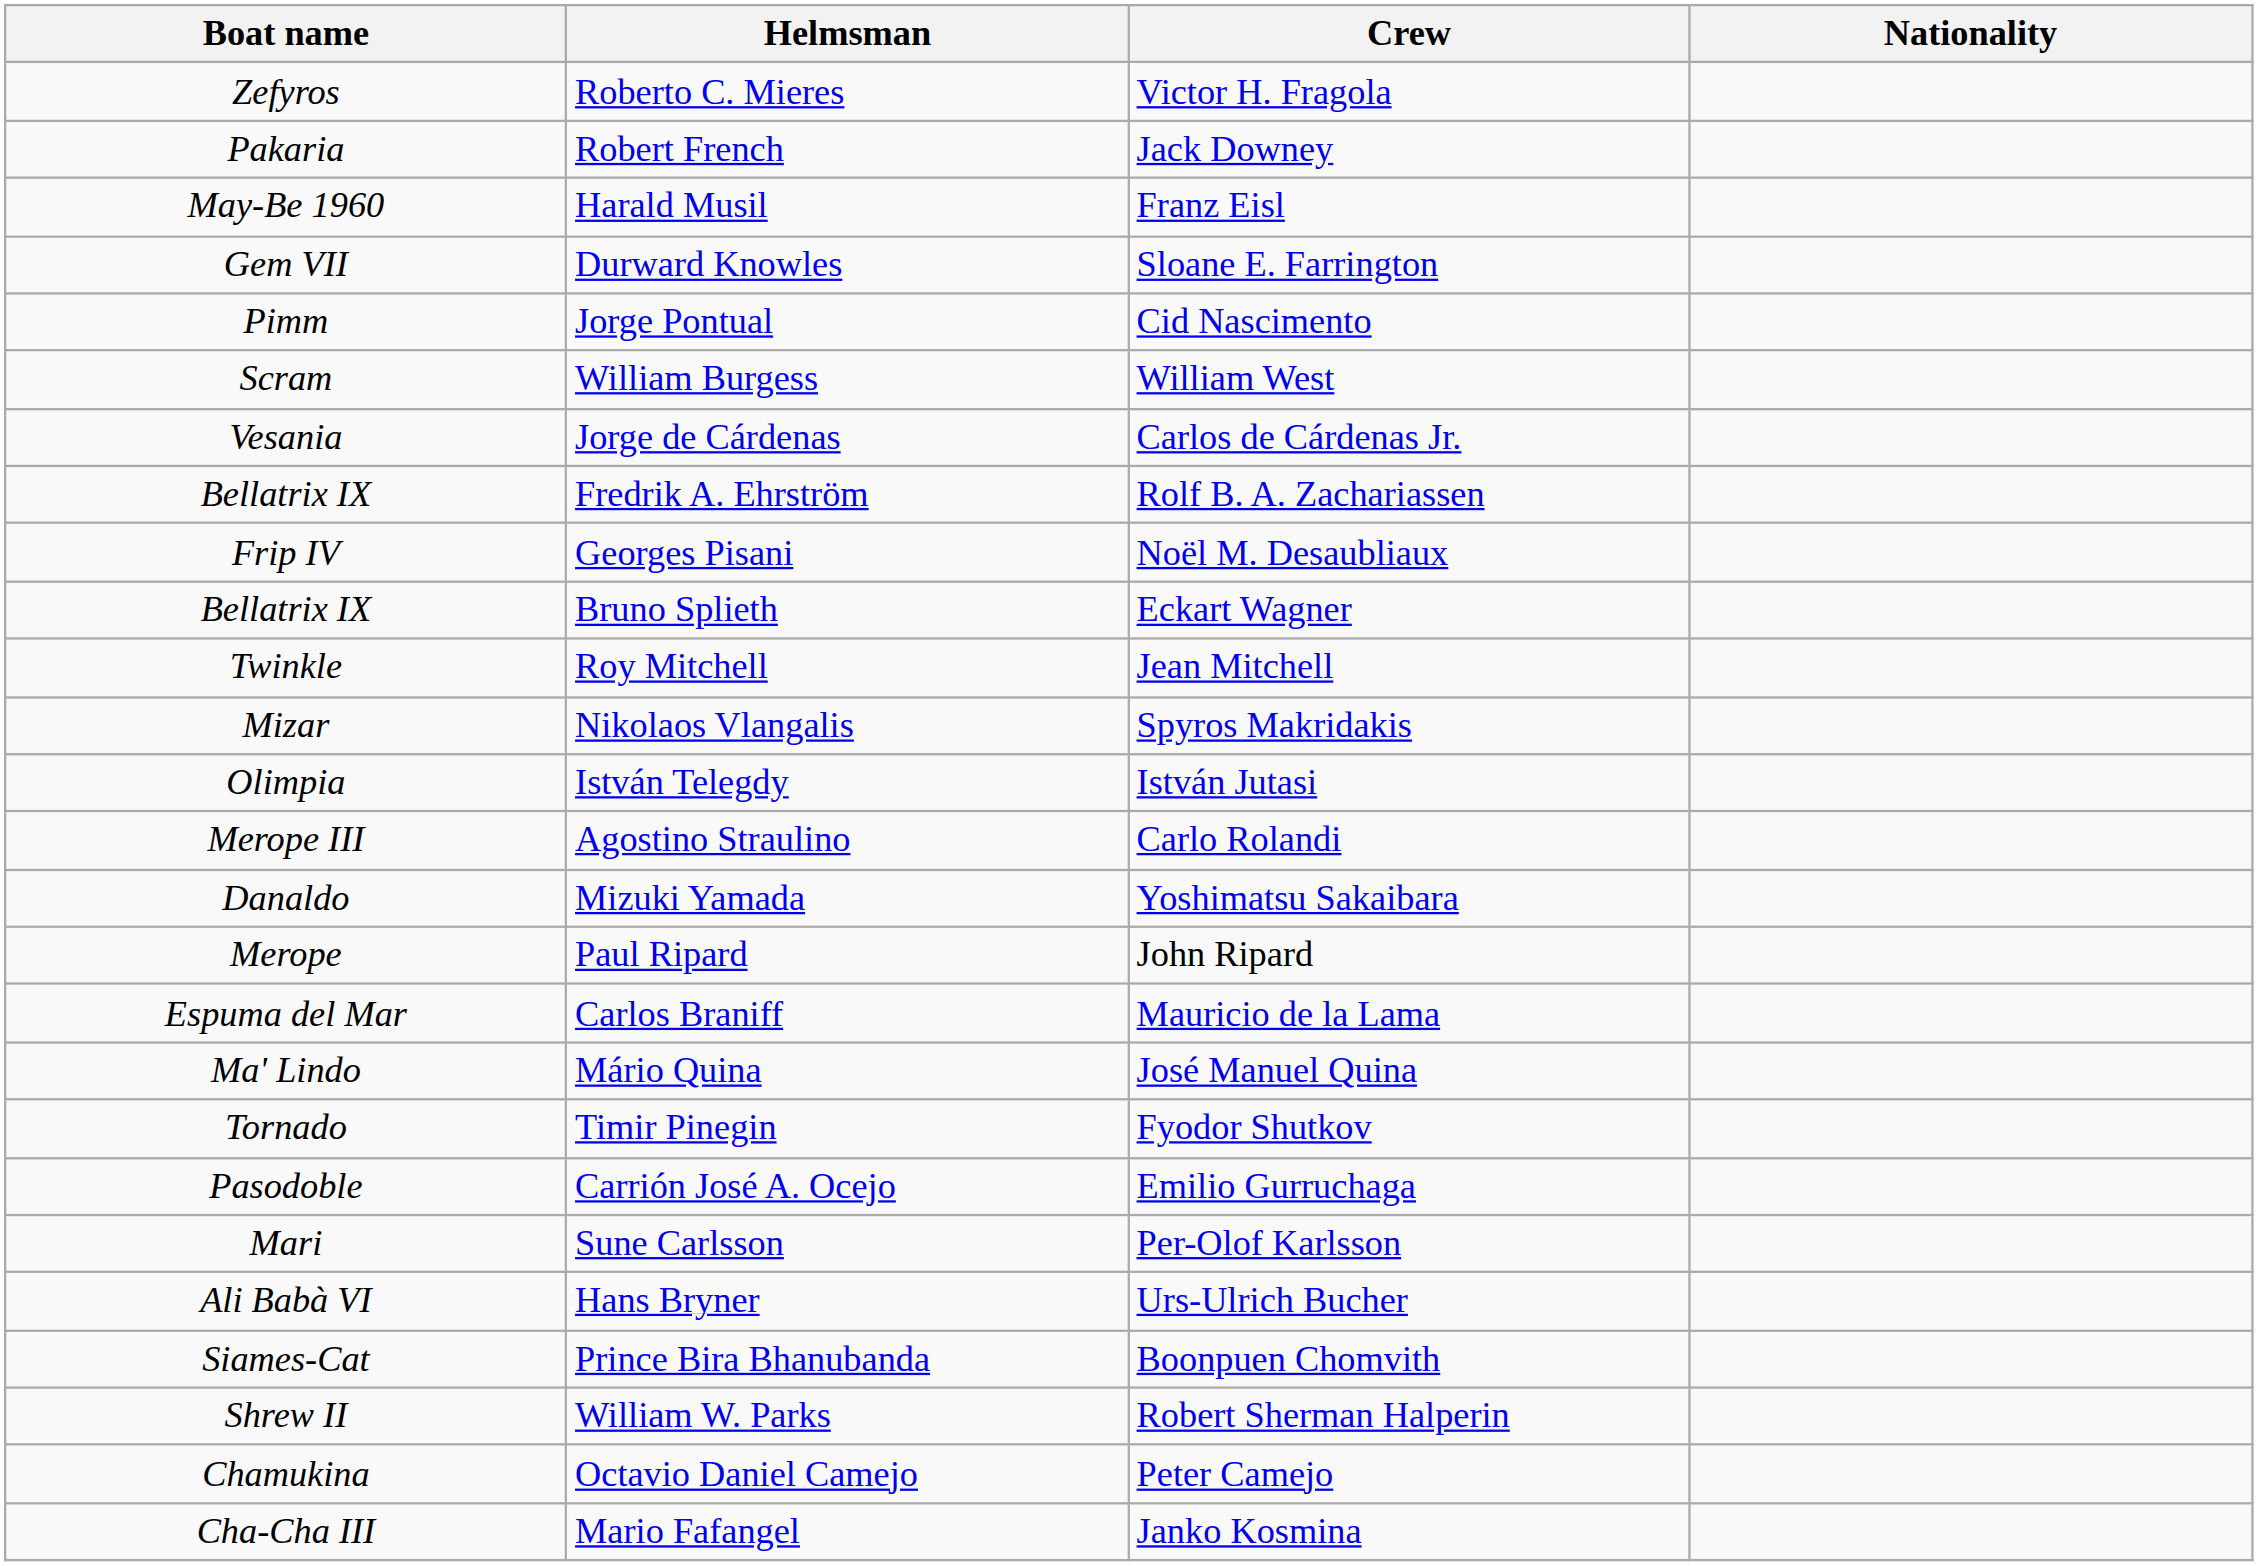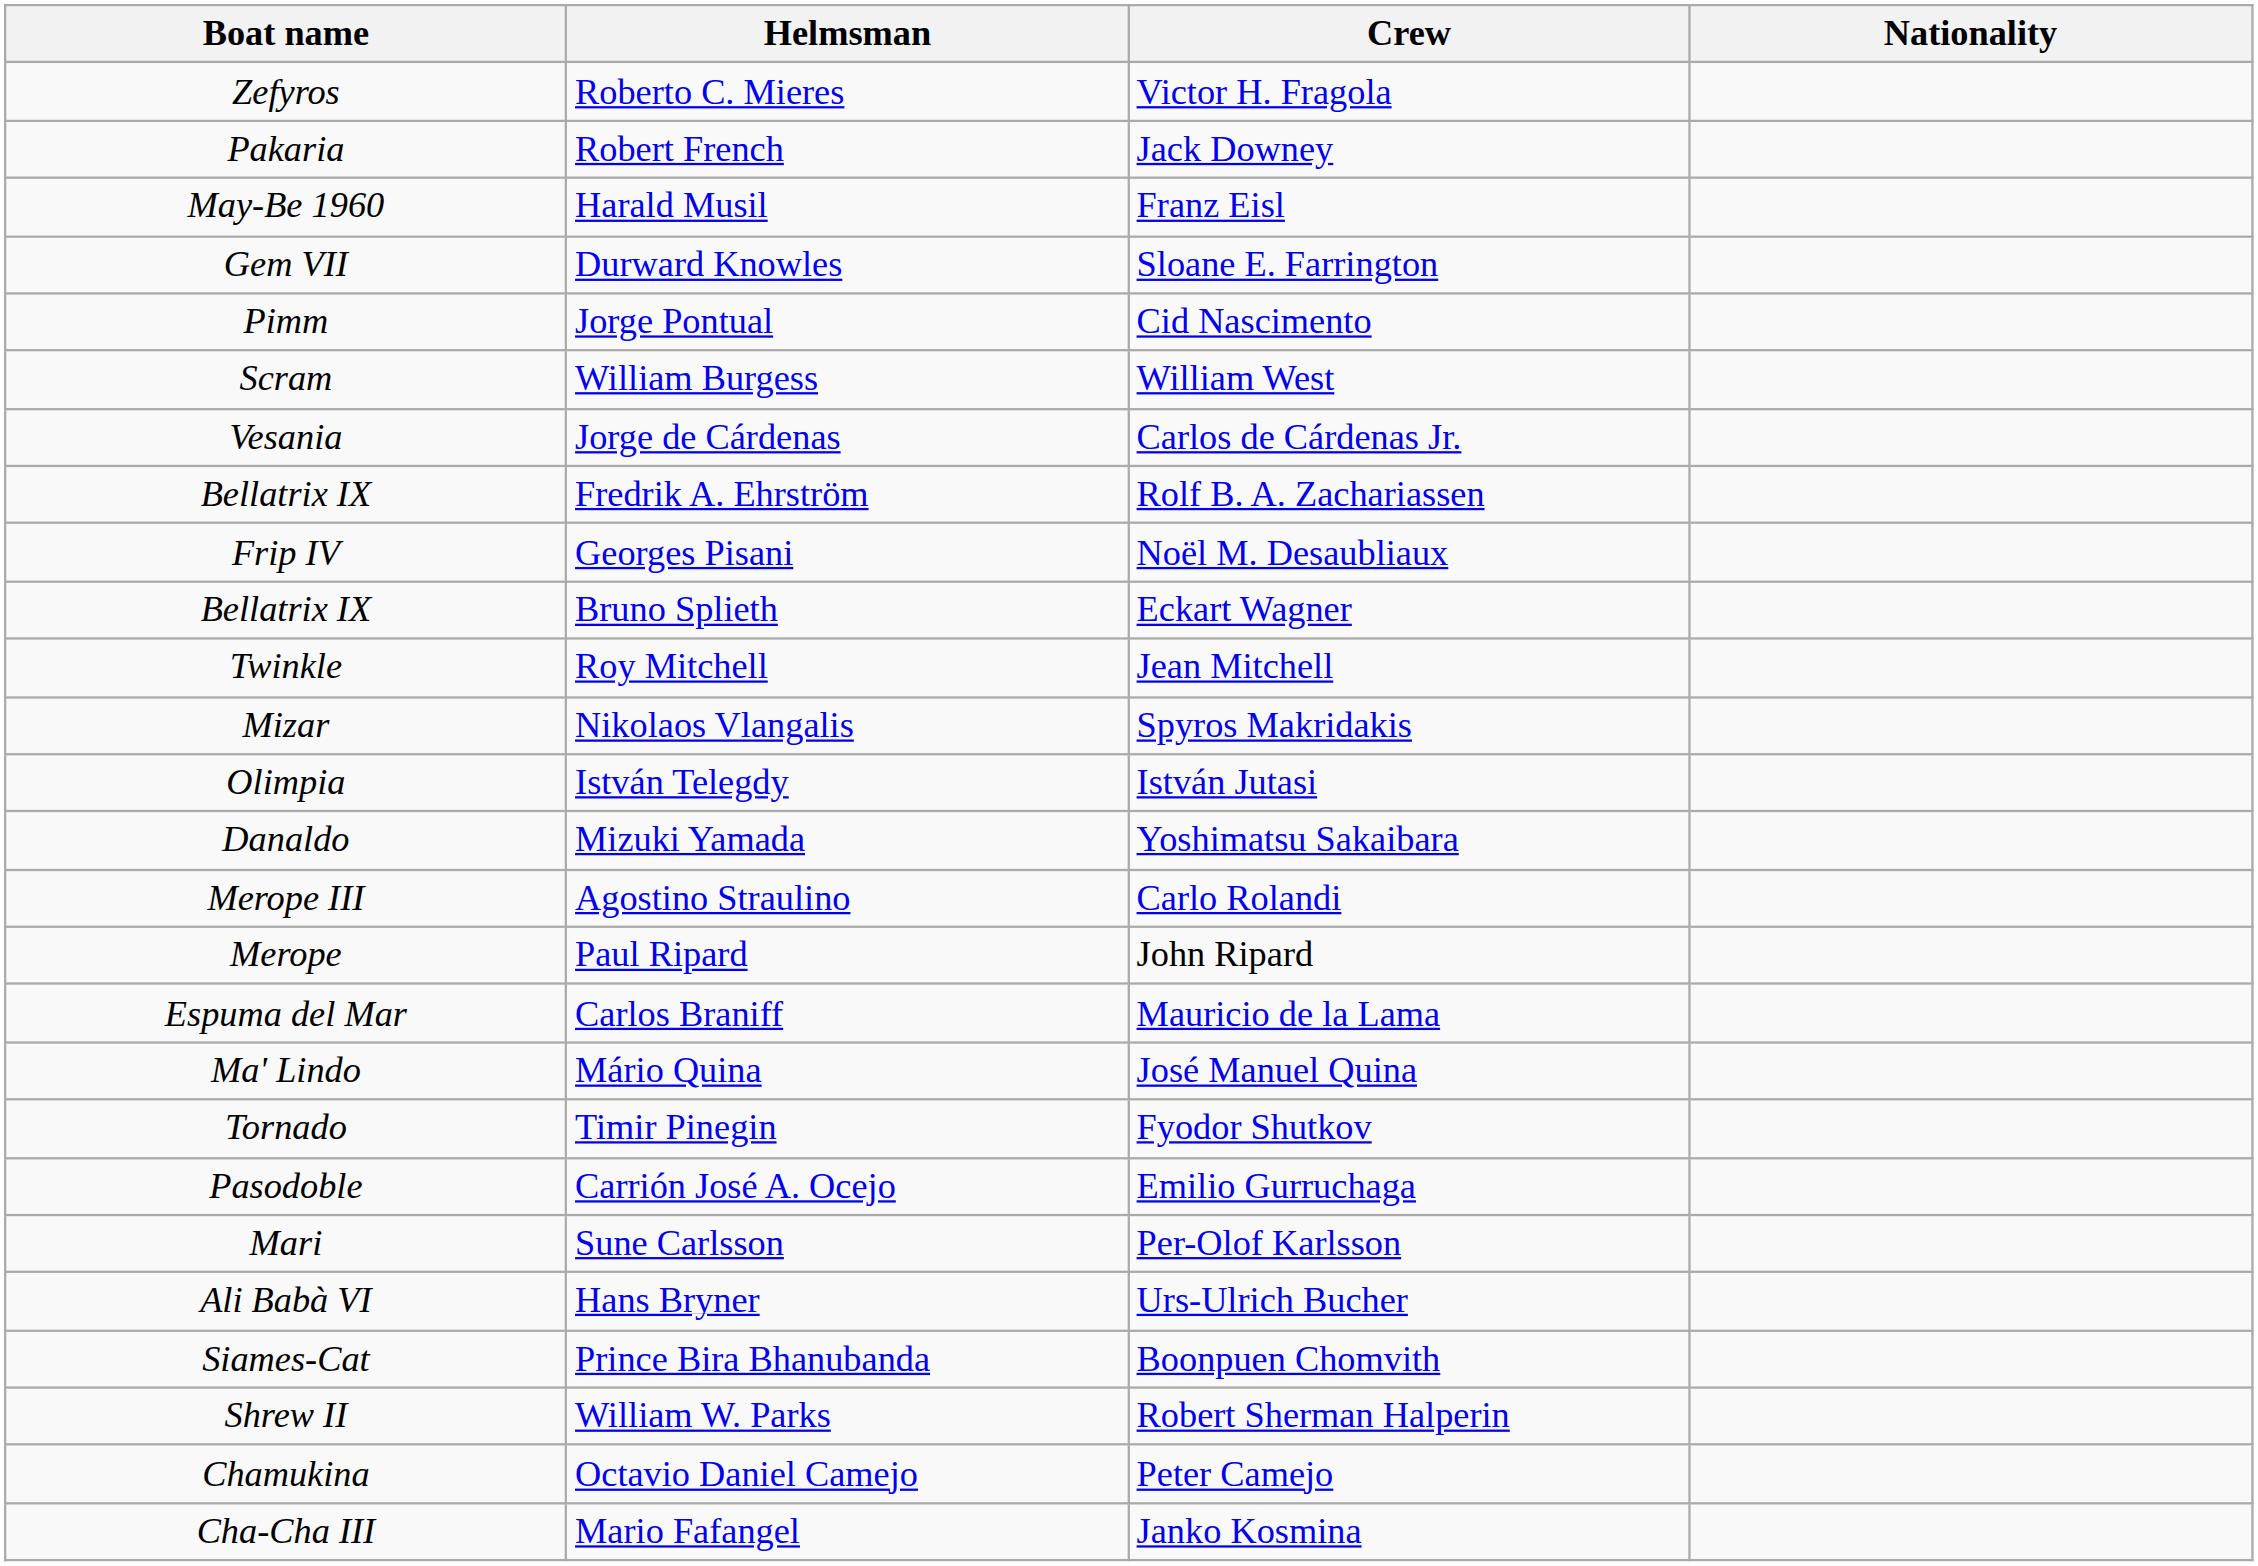rows swapped: Agostino Straulino <-> Mizuki Yamada
